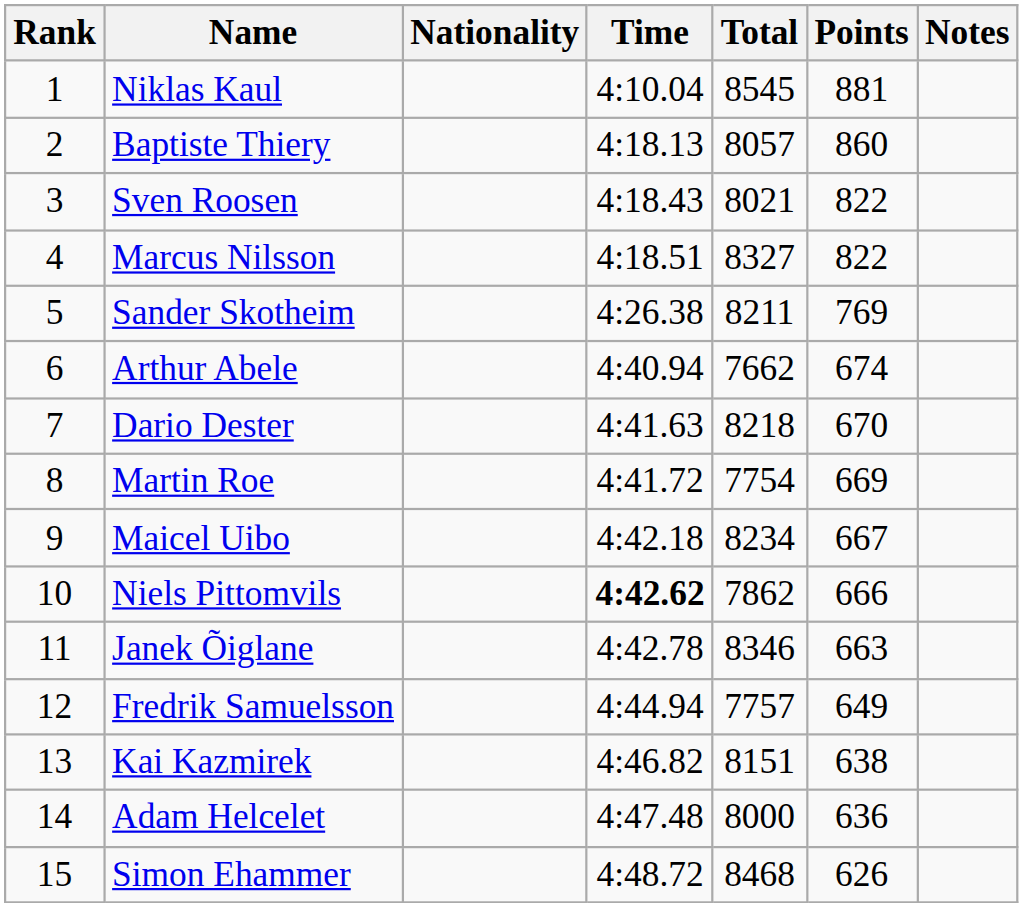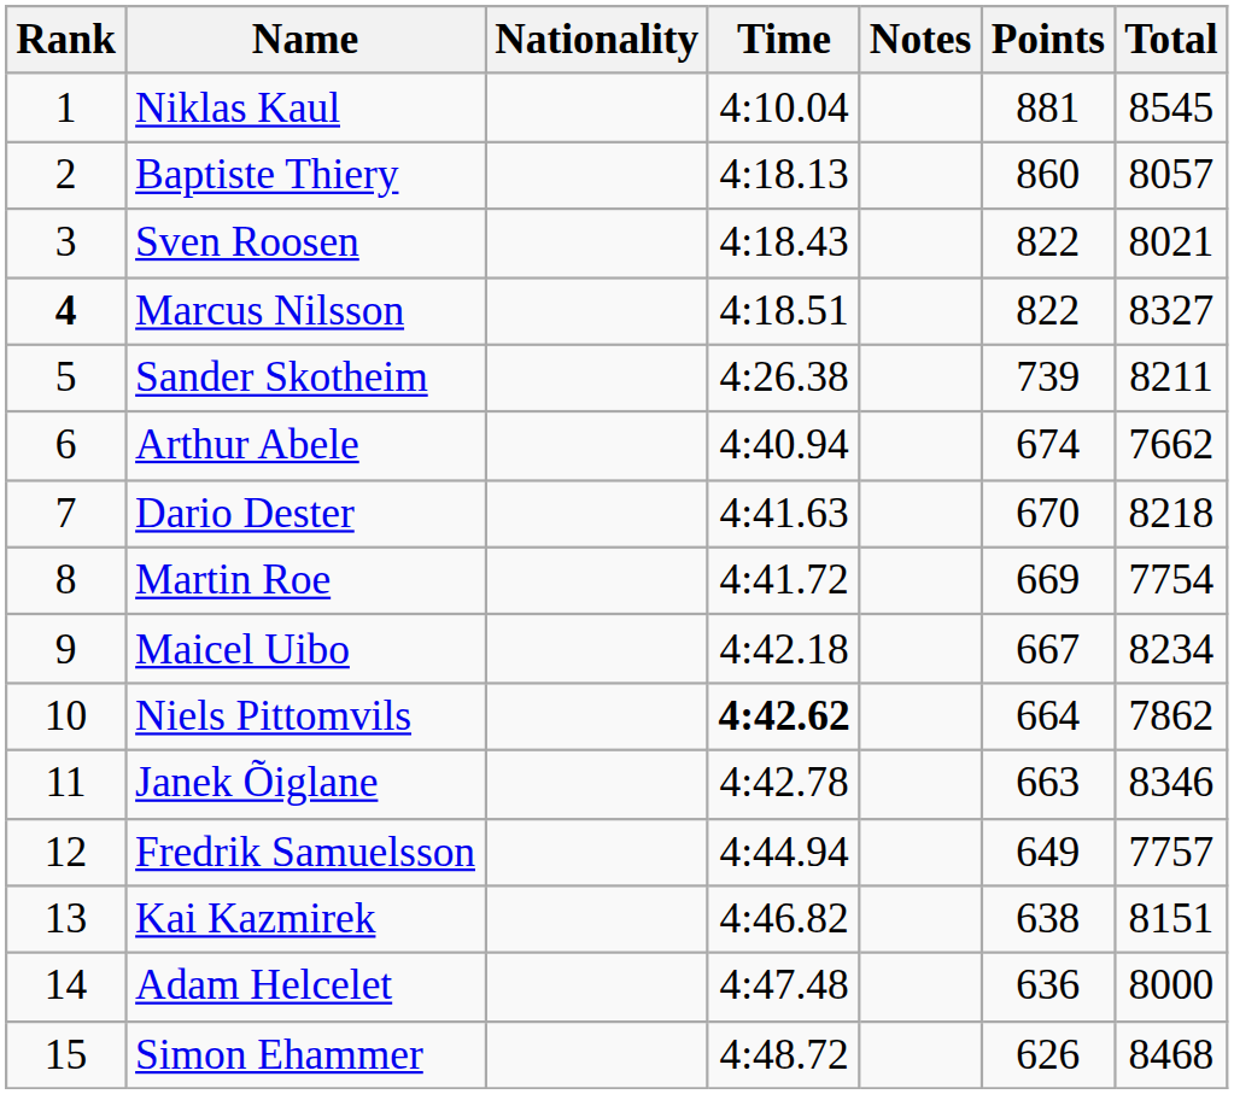columns swapped: Notes <-> Total
Marcus Nilsson | Rank: normal -> bold
Sander Skotheim | Points: 769 -> 739
Niels Pittomvils | Points: 666 -> 664
